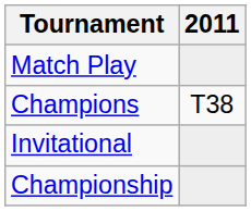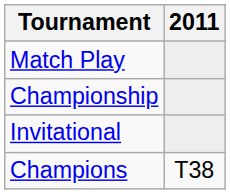rows swapped: Championship <-> Champions
